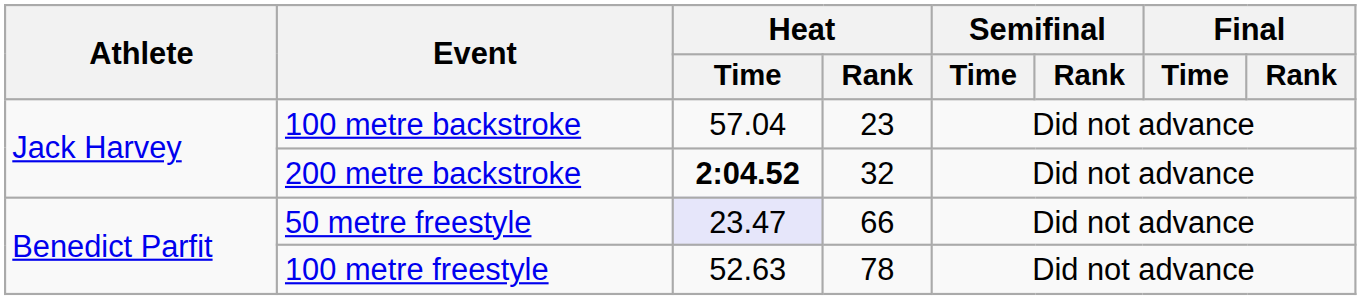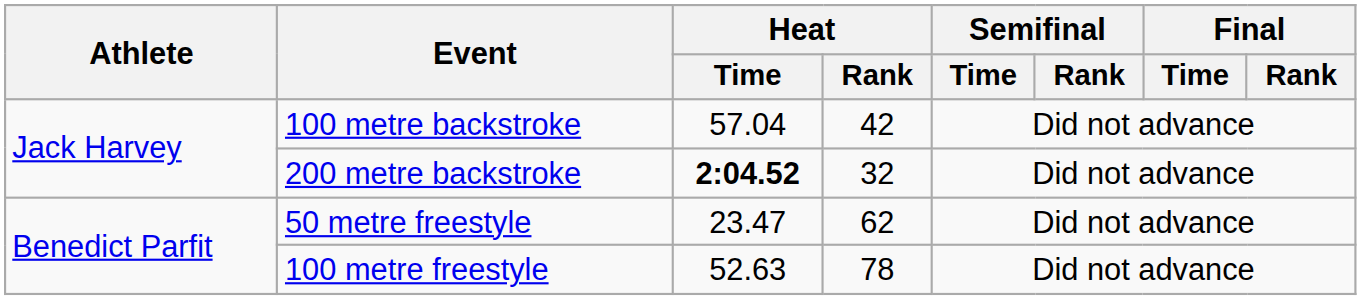100 metre backstroke | Heat / Rank: 23 -> 42
50 metre freestyle | Heat / Time: lavender background -> no background
50 metre freestyle | Heat / Rank: 66 -> 62
